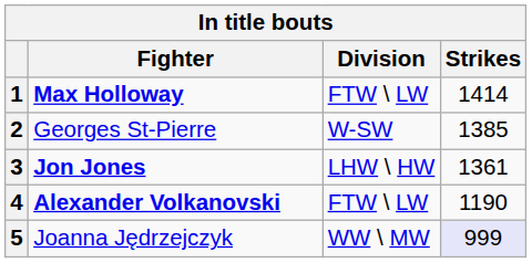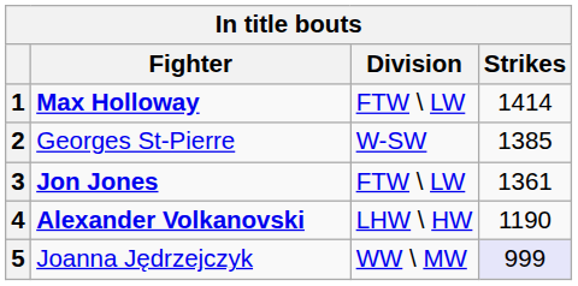3 | Division: LHW \ HW -> FTW \ LW
4 | Division: FTW \ LW -> LHW \ HW
